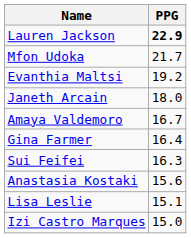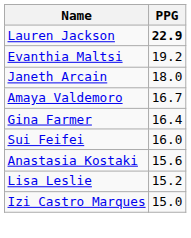- row: Mfon Udoka | 21.7
Sui Feifei | PPG: 16.3 -> 16.0
Lisa Leslie | PPG: 15.1 -> 15.2
